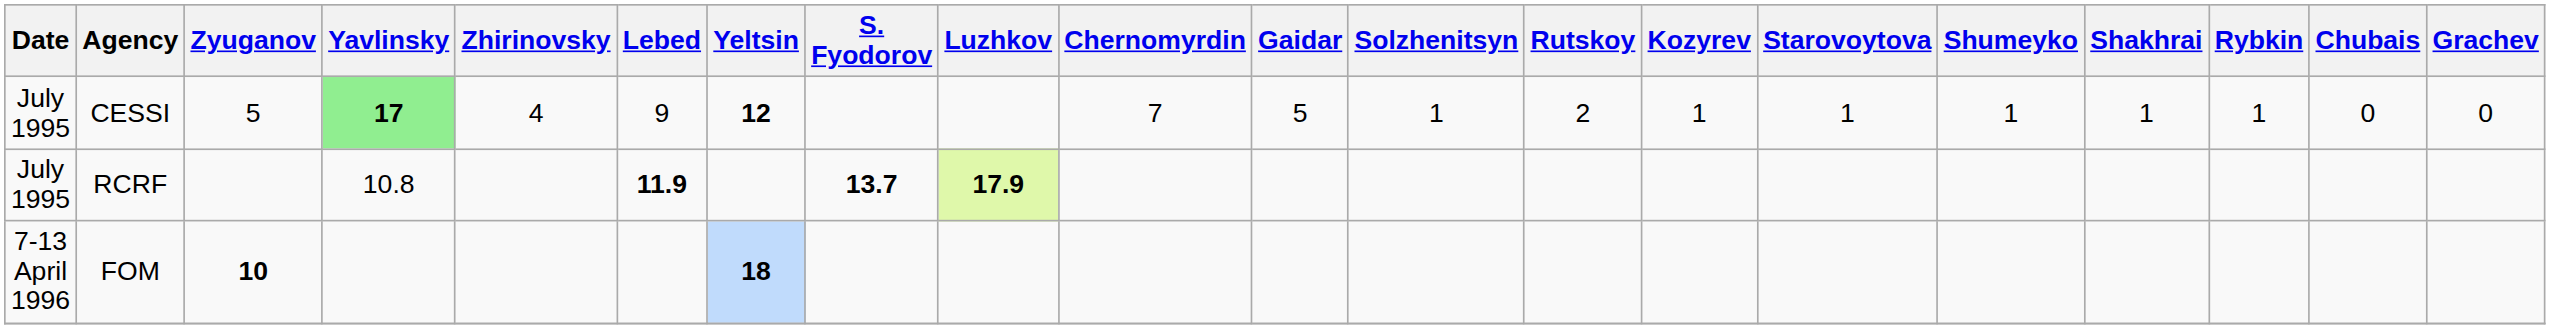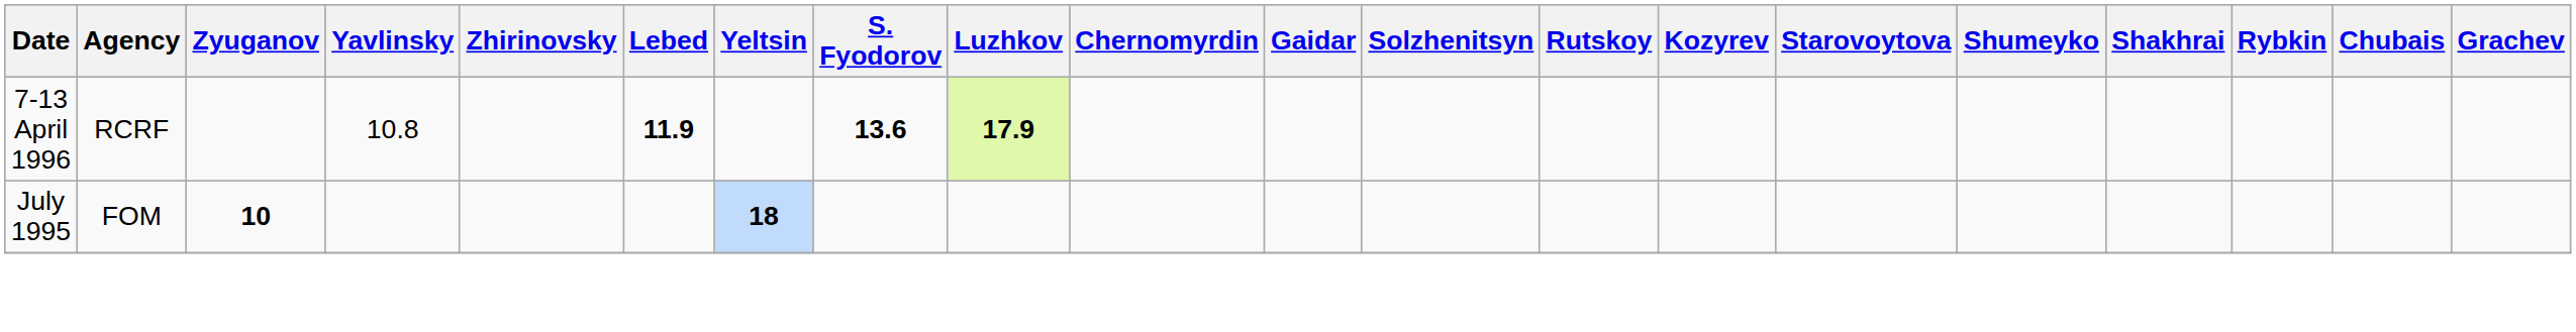- row: July 1995 | CESSI | 5 | 17 | 4 | 9 | 12 | 7 | 5 | 1 | 2 | 1 | 1 | 1 | 1 | 1 | 0 | 0
RCRF | Date: July 1995 -> 7-13 April 1996
RCRF | S. Fyodorov: 13.7 -> 13.6
FOM | Date: 7-13 April 1996 -> July 1995
